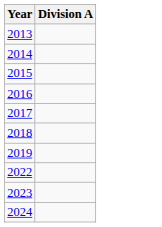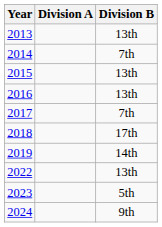+ column: Division B | 13th | 7th | 13th | 13th | 7th | 17th | 14th | 13th | 5th | 9th
